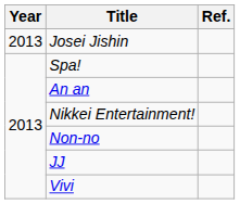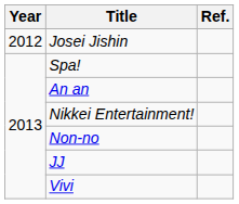Josei Jishin | Year: 2013 -> 2012
